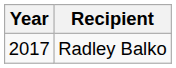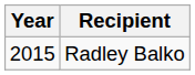Radley Balko | Year: 2017 -> 2015
